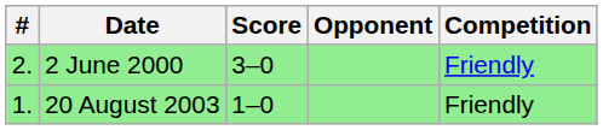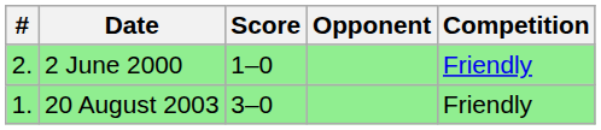2 June 2000 | Score: 3–0 -> 1–0
20 August 2003 | Score: 1–0 -> 3–0
